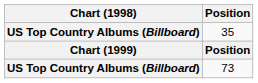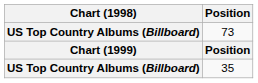rows swapped: 35 <-> 73
